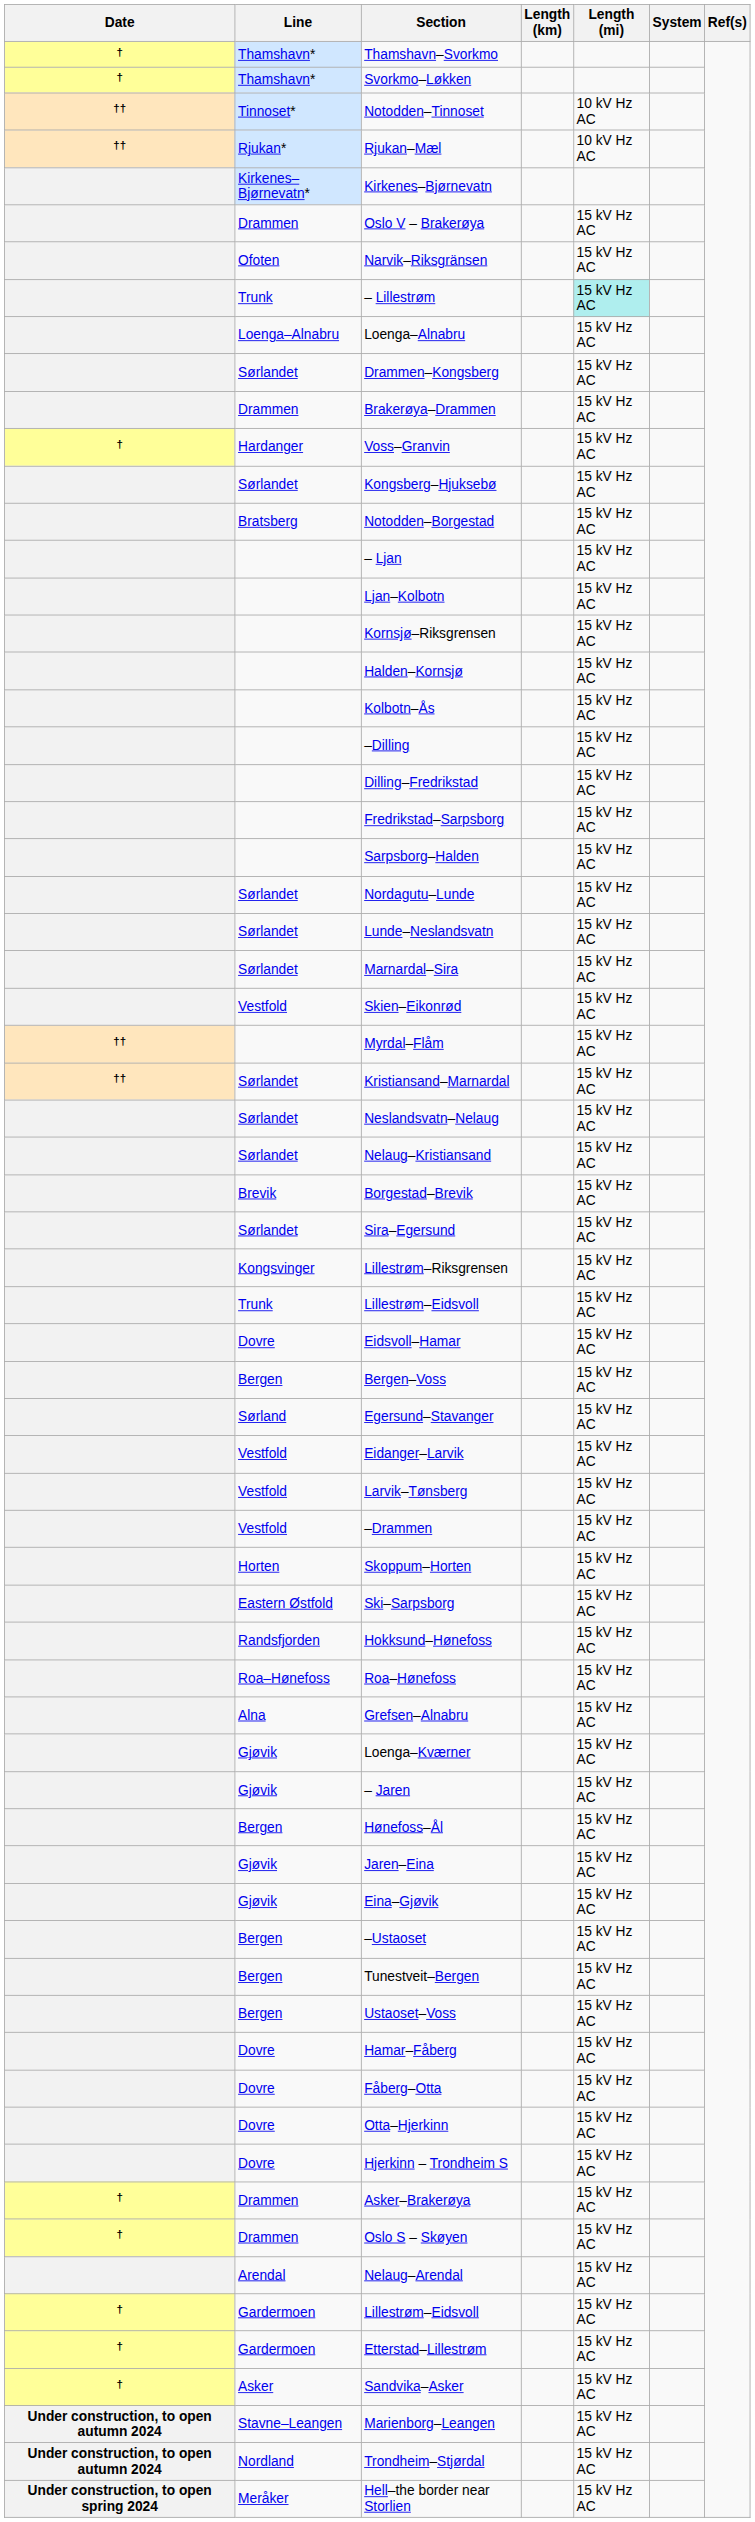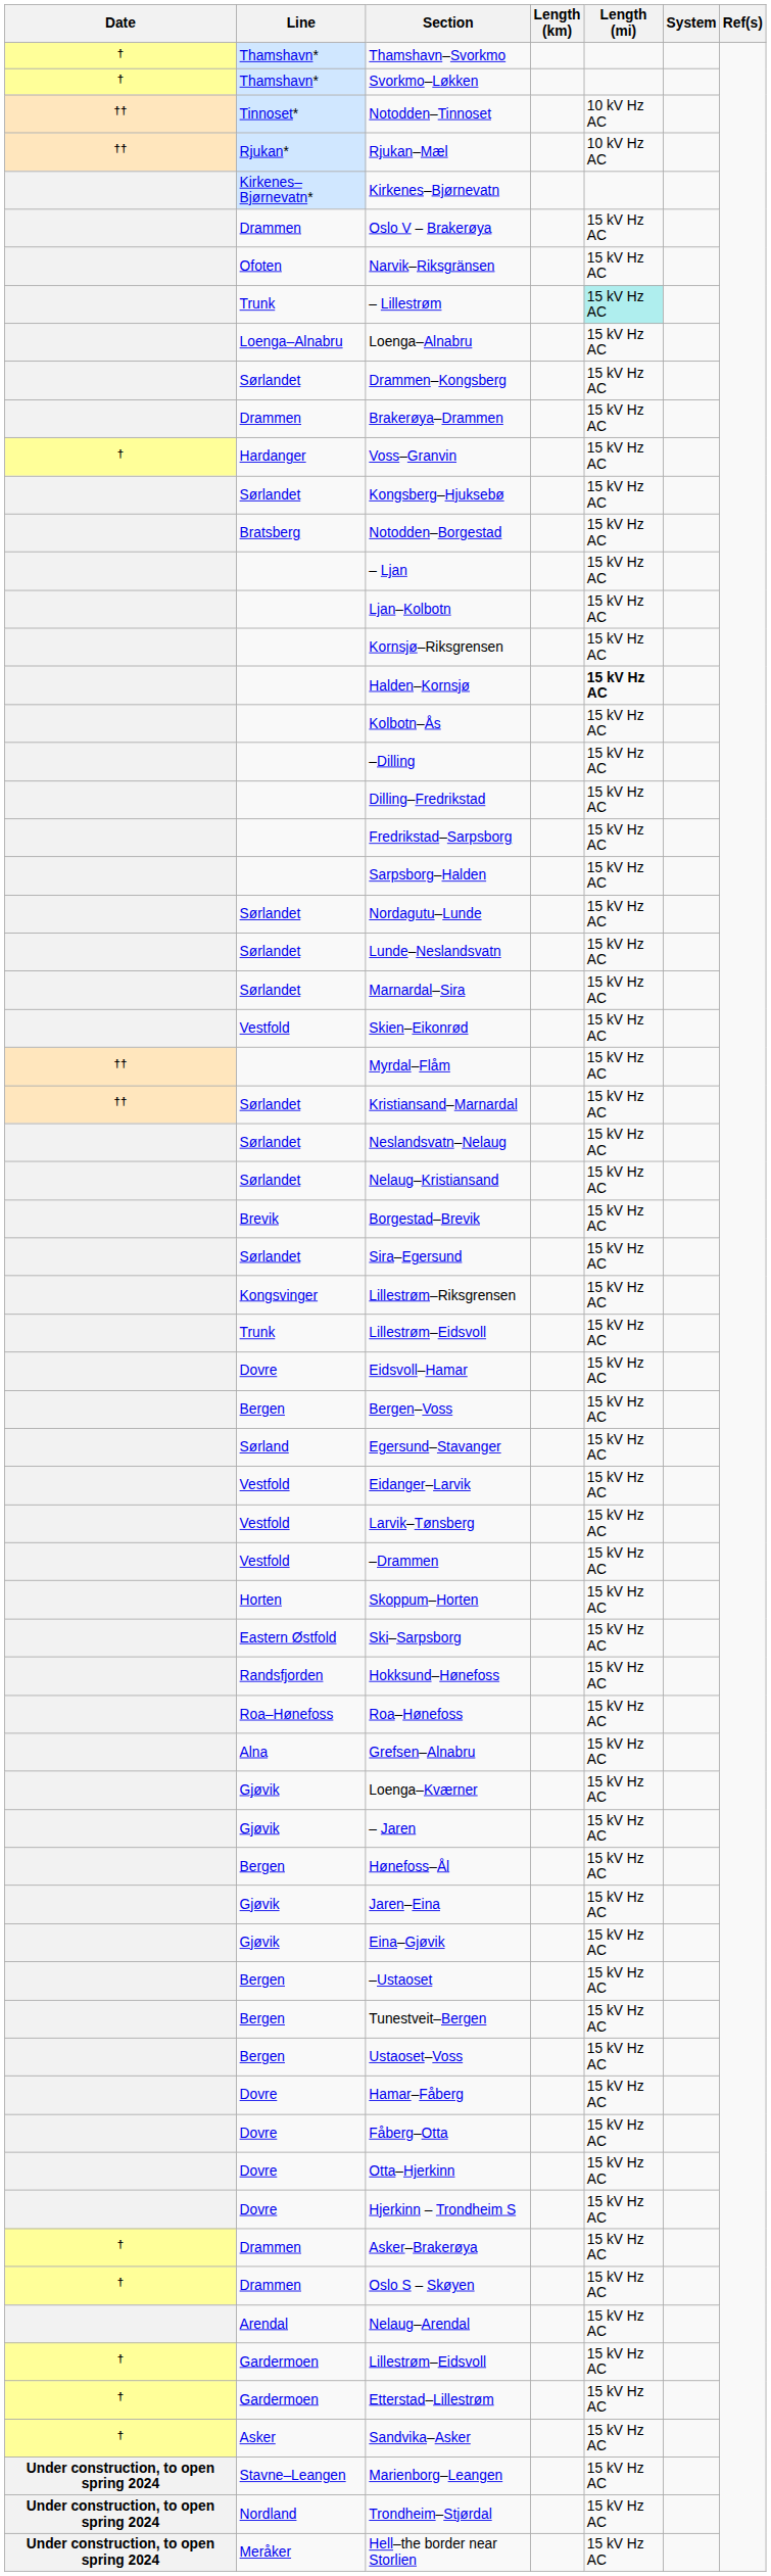Halden–Kornsjø | Length (mi): normal -> bold
Marienborg–Leangen | Date: Under construction, to open autumn 2024 -> Under construction, to open spring 2024
Trondheim–Stjørdal | Date: Under construction, to open autumn 2024 -> Under construction, to open spring 2024
